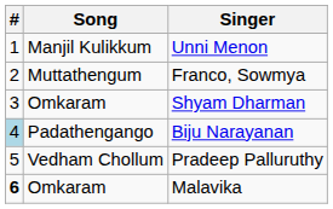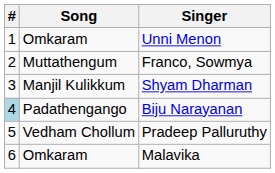Unni Menon | Song: Manjil Kulikkum -> Omkaram
Shyam Dharman | Song: Omkaram -> Manjil Kulikkum
Malavika | #: bold -> normal
